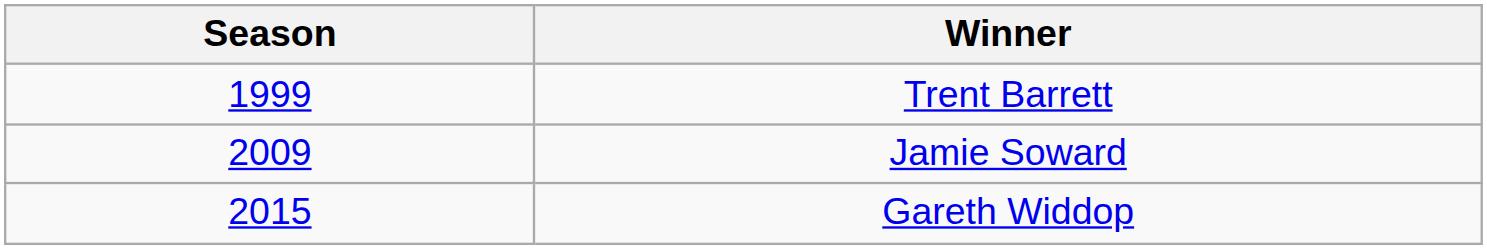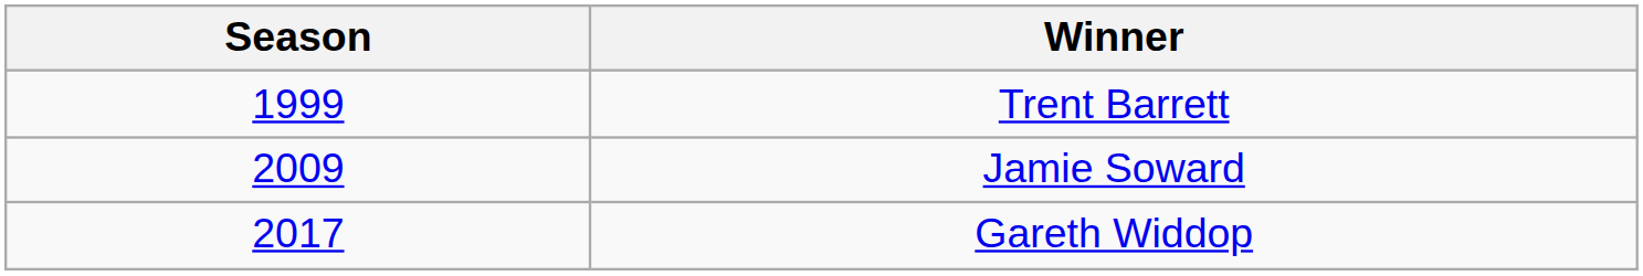Gareth Widdop | Season: 2015 -> 2017
